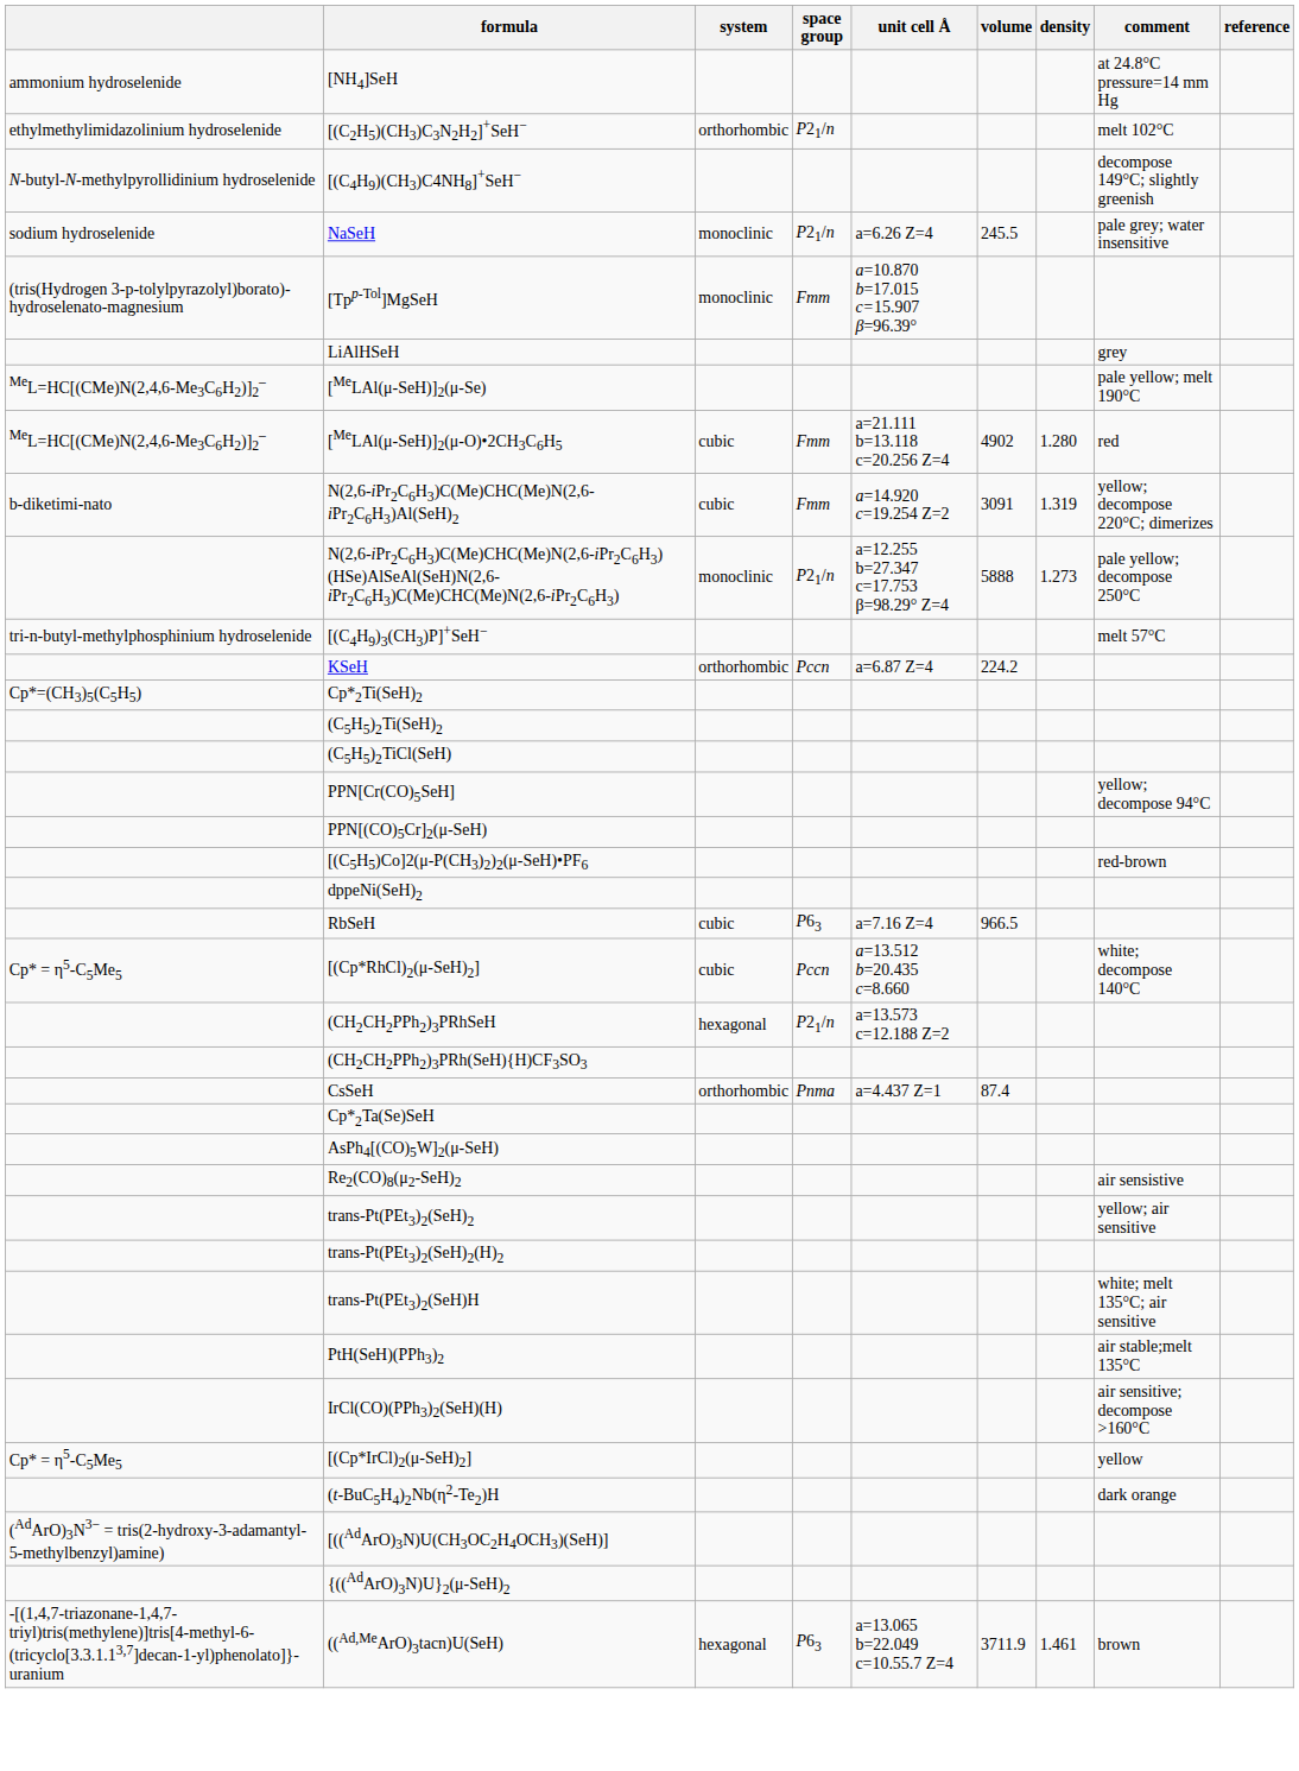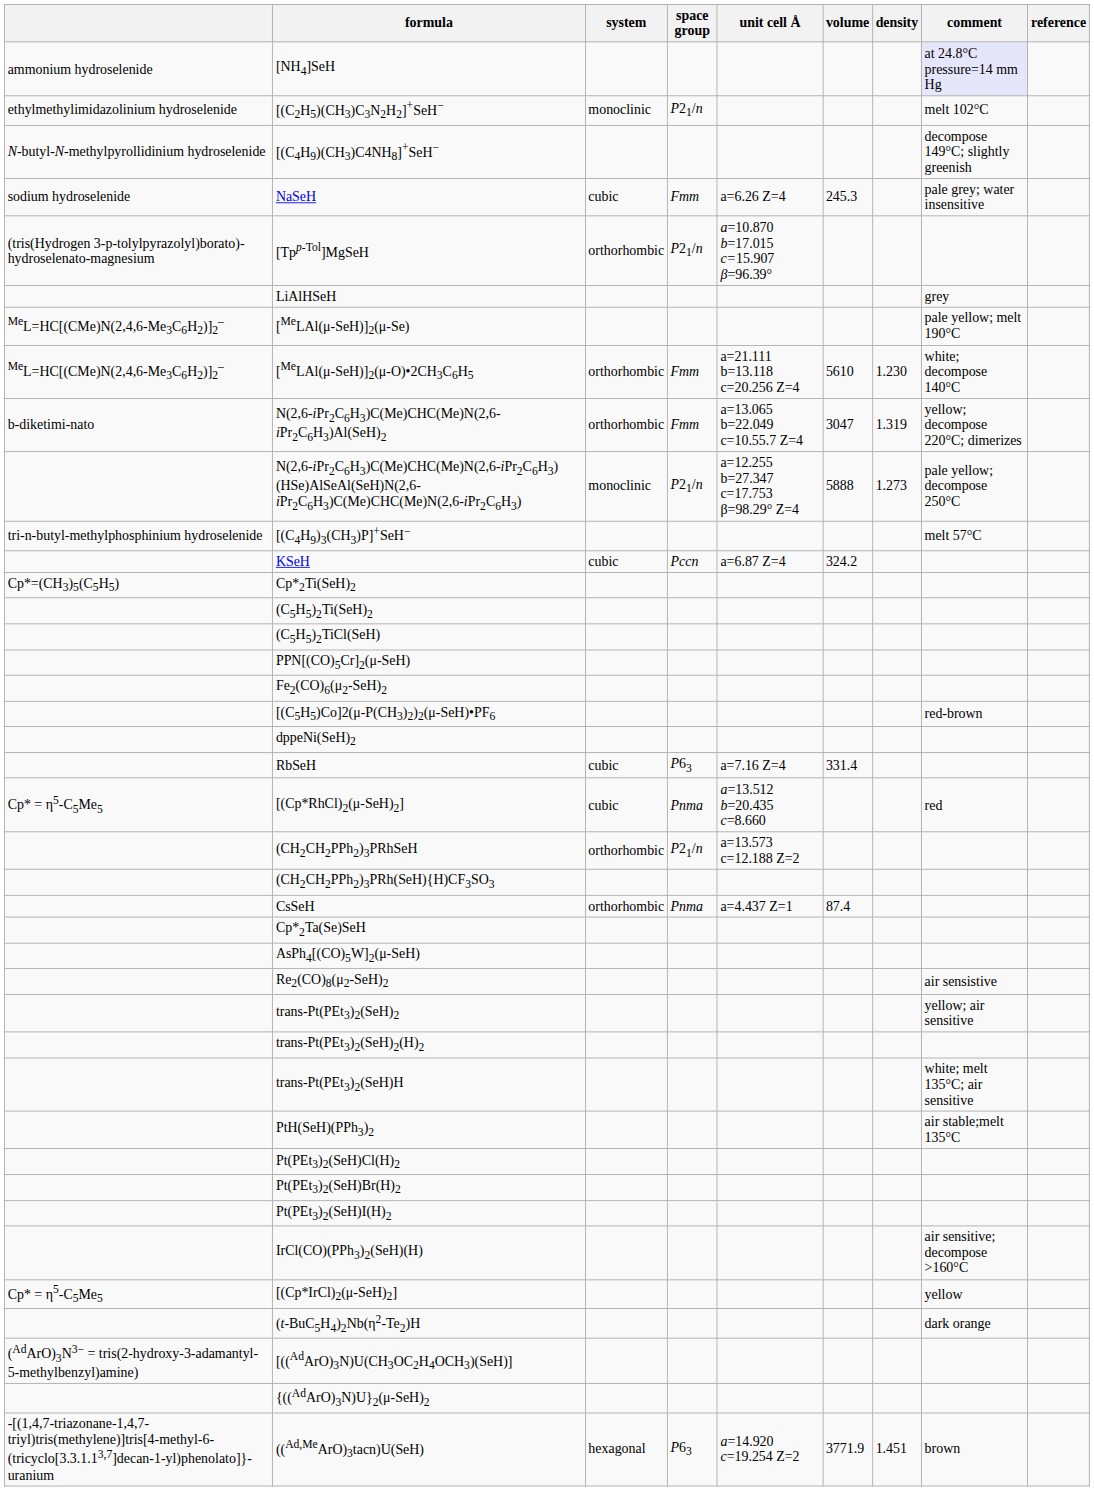[NH4]SeH | comment: no background -> lavender background
[(C2H5)(CH3)C3N2H2]+SeH− | system: orthorhombic -> monoclinic
NaSeH | system: monoclinic -> cubic
NaSeH | space group: P21/n -> Fmm
NaSeH | volume: 245.5 -> 245.3
[Tpp-Tol]MgSeH | system: monoclinic -> orthorhombic
[Tpp-Tol]MgSeH | space group: Fmm -> P21/n
[MeLAl(μ-SeH)]2(μ-O)•2CH3C6H5 | system: cubic -> orthorhombic
[MeLAl(μ-SeH)]2(μ-O)•2CH3C6H5 | volume: 4902 -> 5610
[MeLAl(μ-SeH)]2(μ-O)•2CH3C6H5 | density: 1.280 -> 1.230
[MeLAl(μ-SeH)]2(μ-O)•2CH3C6H5 | comment: red -> white; decompose 140°C
N(2,6-iPr2C6H3)C(Me)CHC(Me)N(2,6-iPr2C6H3)Al(SeH)2 | system: cubic -> orthorhombic
N(2,6-iPr2C6H3)C(Me)CHC(Me)N(2,6-iPr2C6H3)Al(SeH)2 | unit cell Å: a=14.920 c=19.254 Z=2 -> a=13.065 b=22.049 c=10.55.7 Z=4
N(2,6-iPr2C6H3)C(Me)CHC(Me)N(2,6-iPr2C6H3)Al(SeH)2 | volume: 3091 -> 3047
KSeH | system: orthorhombic -> cubic
KSeH | volume: 224.2 -> 324.2
- row: PPN[Cr(CO)5SeH] | yellow; decompose 94°C
+ row: Fe2(CO)6(μ2-SeH)2
RbSeH | volume: 966.5 -> 331.4
[(Cp*RhCl)2(μ-SeH)2] | space group: Pccn -> Pnma
[(Cp*RhCl)2(μ-SeH)2] | comment: white; decompose 140°C -> red
(CH2CH2PPh2)3PRhSeH | system: hexagonal -> orthorhombic
+ row: Pt(PEt3)2(SeH)Cl(H)2
+ row: Pt(PEt3)2(SeH)Br(H)2
+ row: Pt(PEt3)2(SeH)I(H)2
((Ad,MeArO)3tacn)U(SeH) | unit cell Å: a=13.065 b=22.049 c=10.55.7 Z=4 -> a=14.920 c=19.254 Z=2
((Ad,MeArO)3tacn)U(SeH) | volume: 3711.9 -> 3771.9
((Ad,MeArO)3tacn)U(SeH) | density: 1.461 -> 1.451
